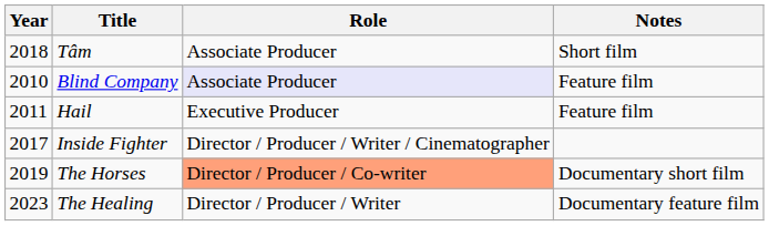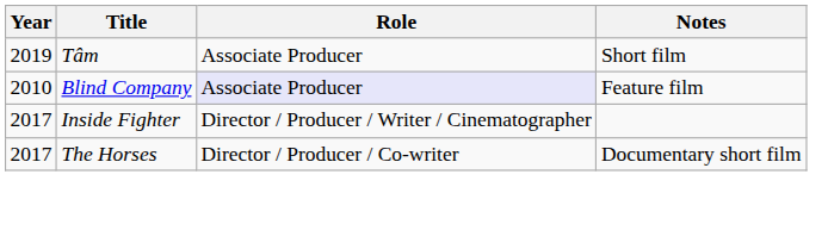Tâm | Year: 2018 -> 2019
- row: 2011 | Hail | Executive Producer | Feature film
The Horses | Year: 2019 -> 2017
The Horses | Role: lightsalmon background -> no background
- row: 2023 | The Healing | Director / Producer / Writer | Documentary feature film
